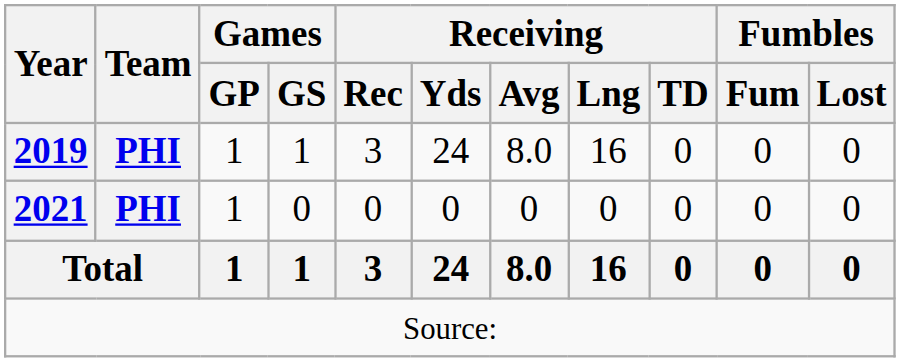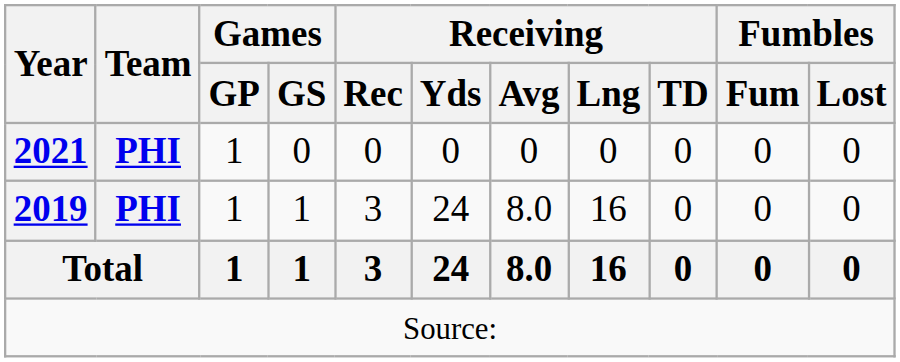rows swapped: 2019 <-> 2021
